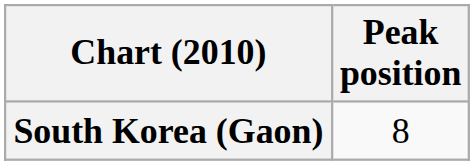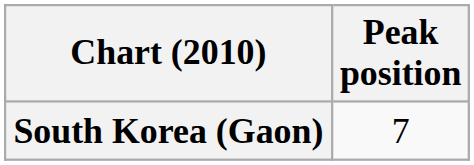South Korea (Gaon) | Peak position: 8 -> 7
